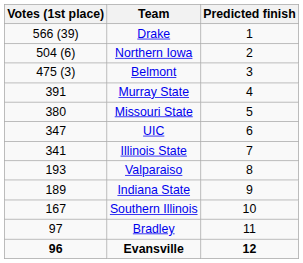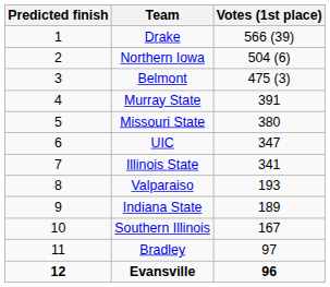columns swapped: Predicted finish <-> Votes (1st place)
